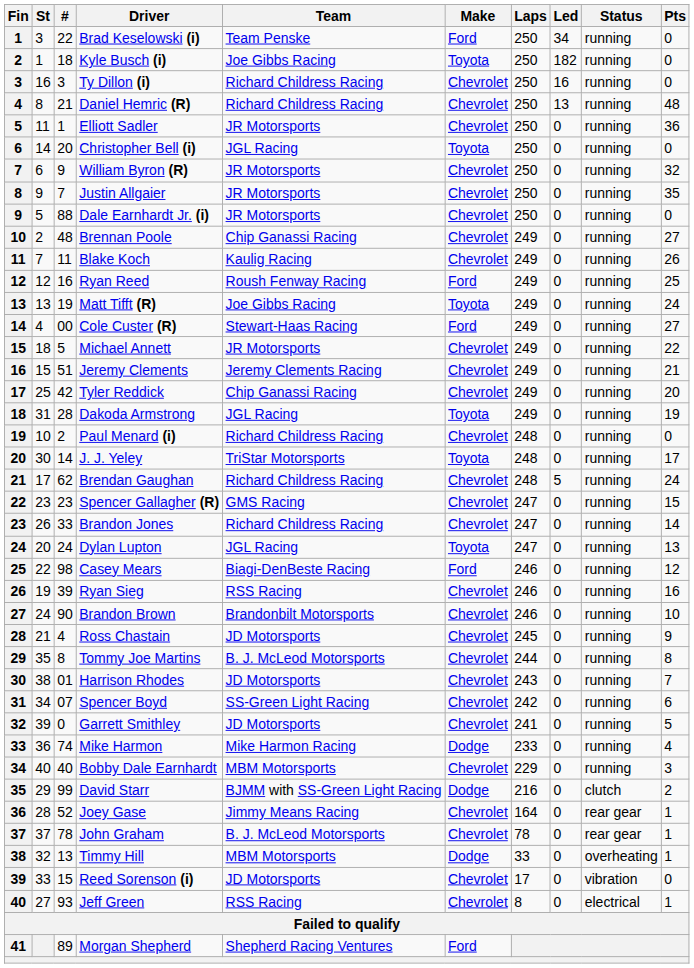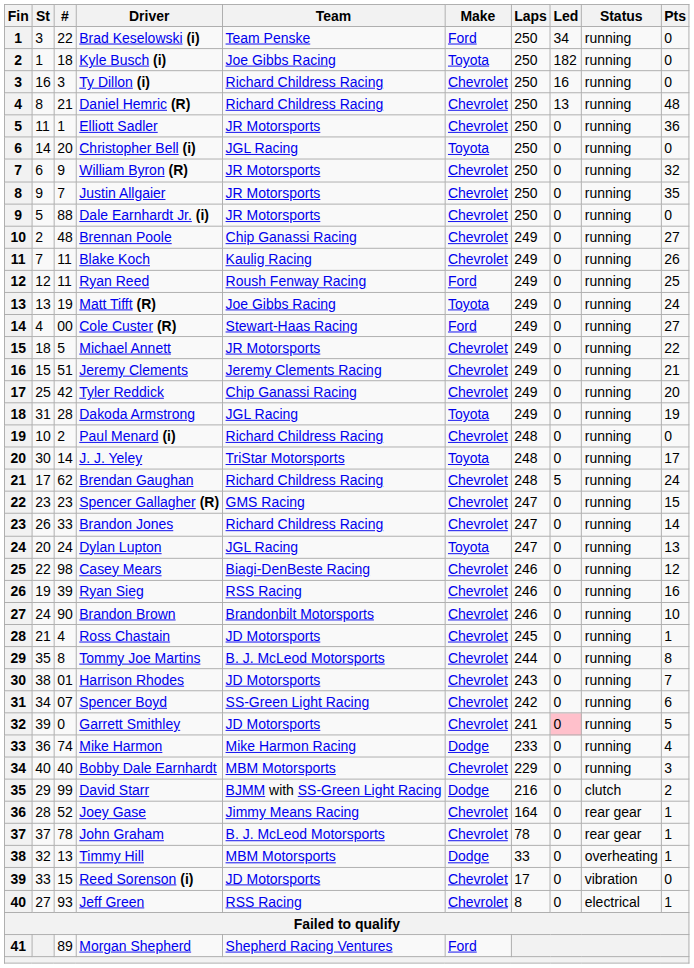Ryan Reed | #: 16 -> 11
Casey Mears | Make: Ford -> Chevrolet
Ross Chastain | Pts: 9 -> 1
Garrett Smithley | Led: no background -> pink background
